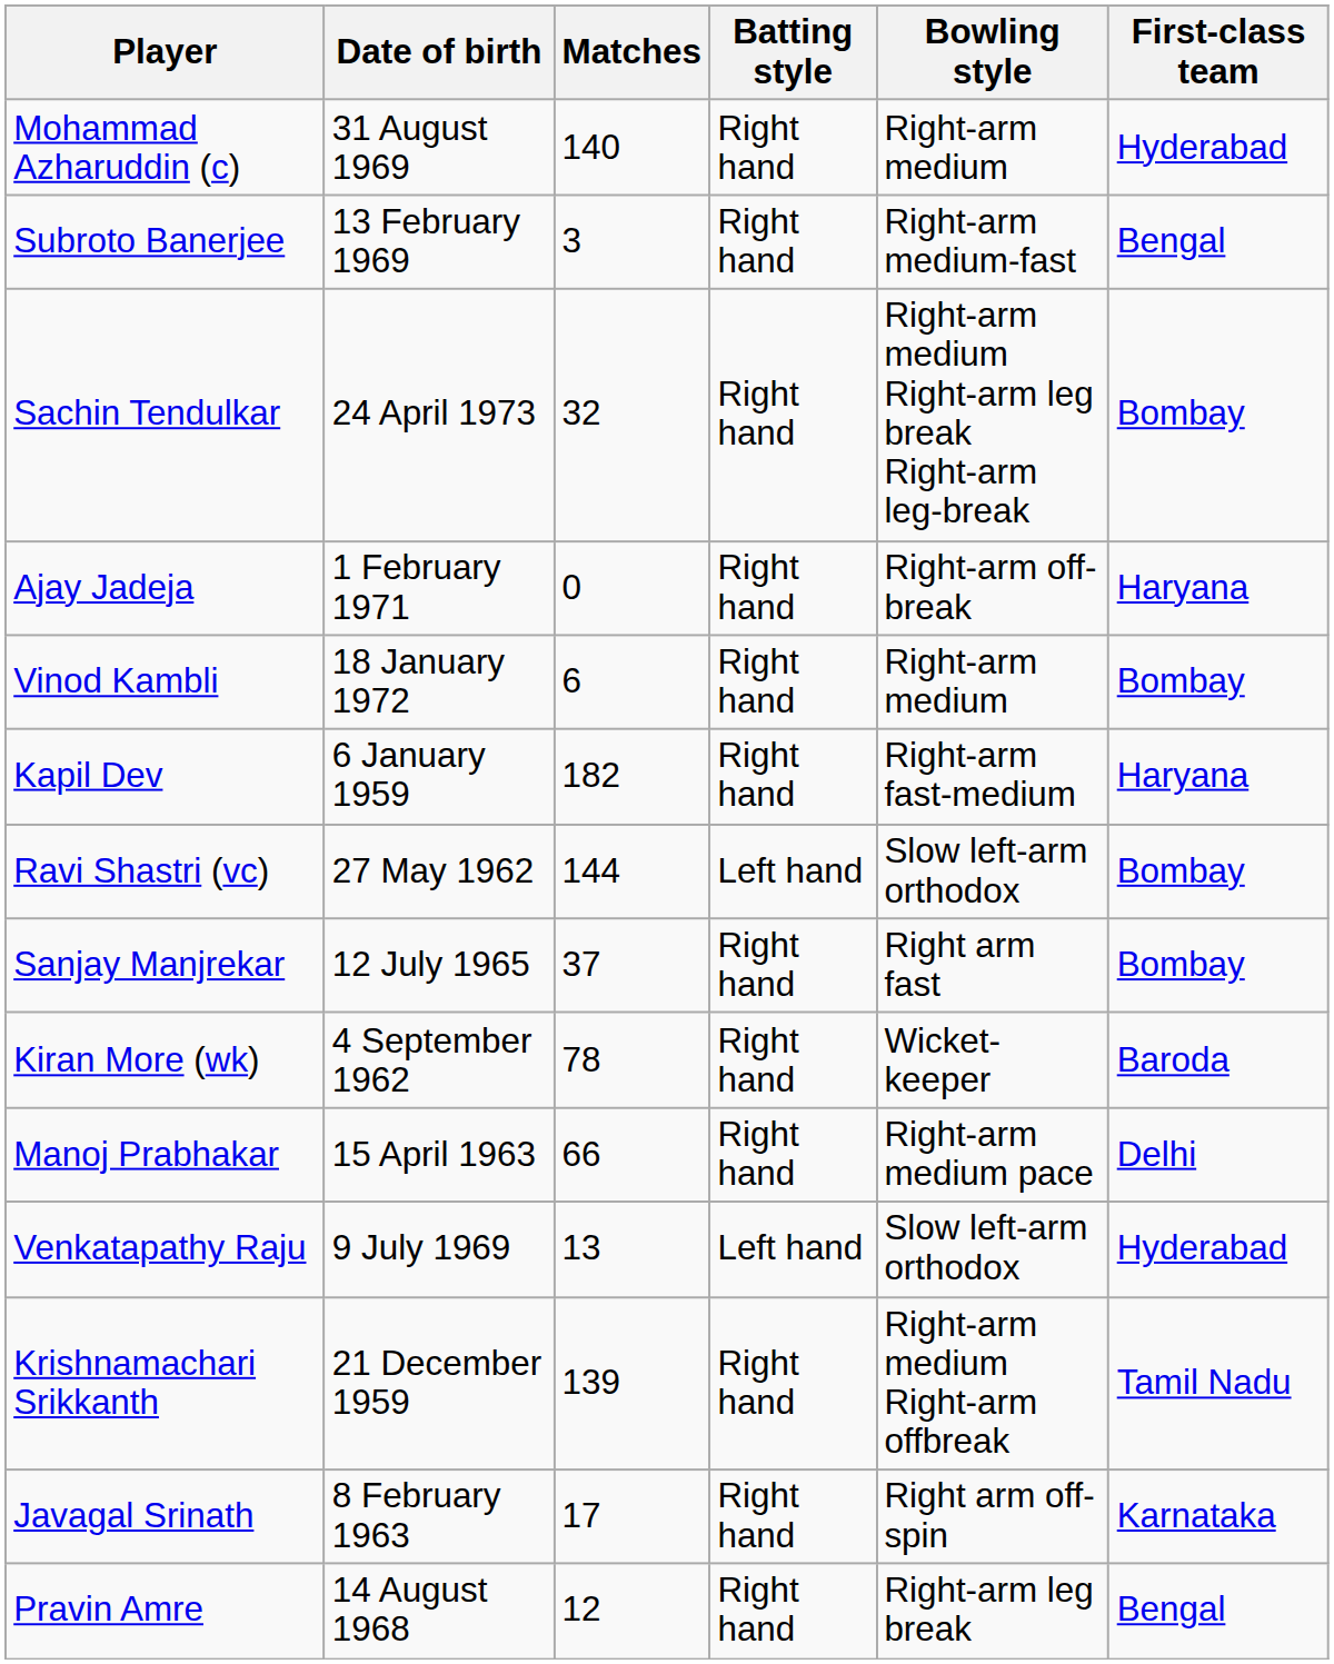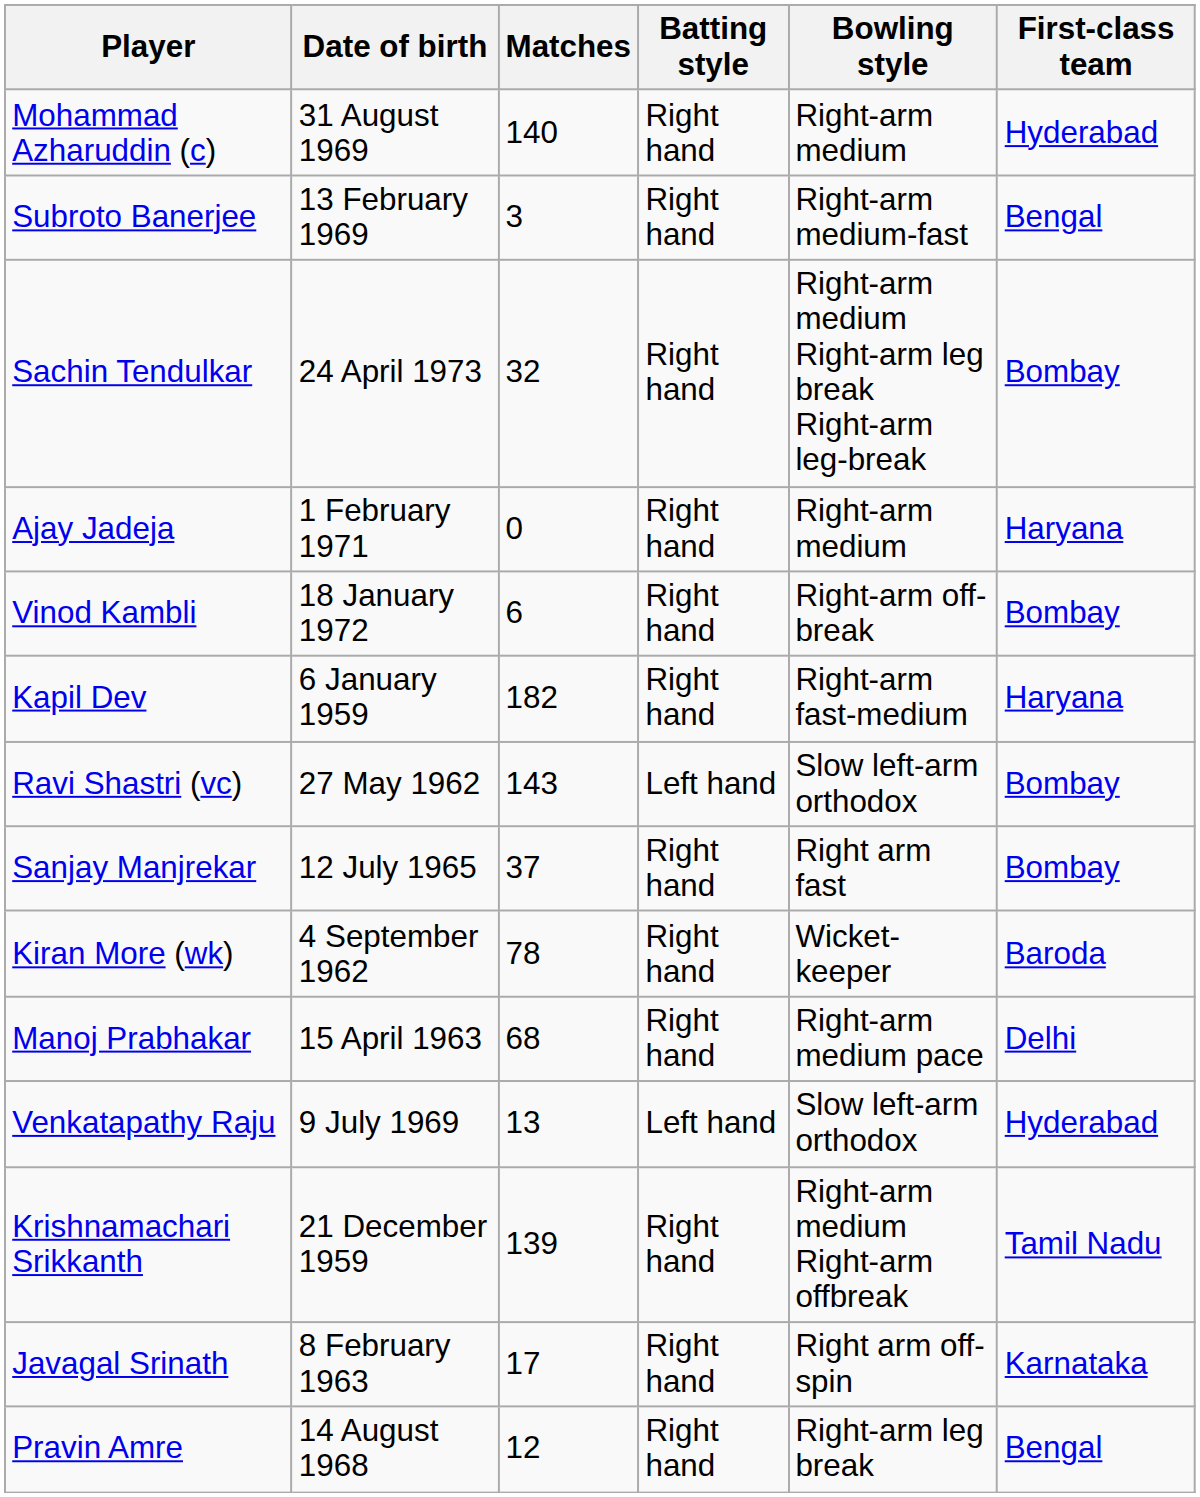Ajay Jadeja | Bowling style: Right-arm off-break -> Right-arm medium
Vinod Kambli | Bowling style: Right-arm medium -> Right-arm off-break
Ravi Shastri (vc) | Matches: 144 -> 143
Manoj Prabhakar | Matches: 66 -> 68
